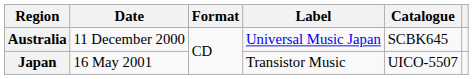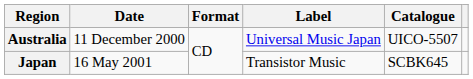Australia | Catalogue: SCBK645 -> UICO-5507
Japan | Catalogue: UICO-5507 -> SCBK645
